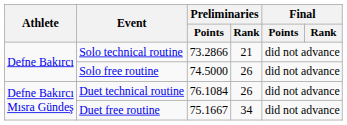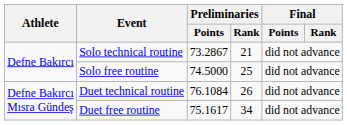Solo technical routine | Preliminaries / Points: 73.2866 -> 73.2867
Solo free routine | Preliminaries / Rank: 26 -> 25
Duet free routine | Preliminaries / Points: 75.1667 -> 75.1617
